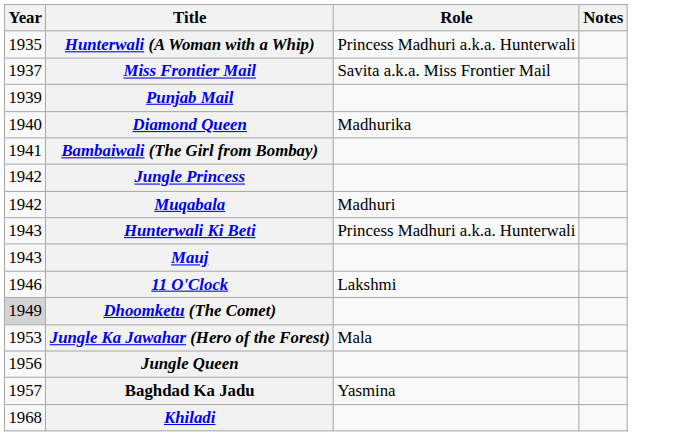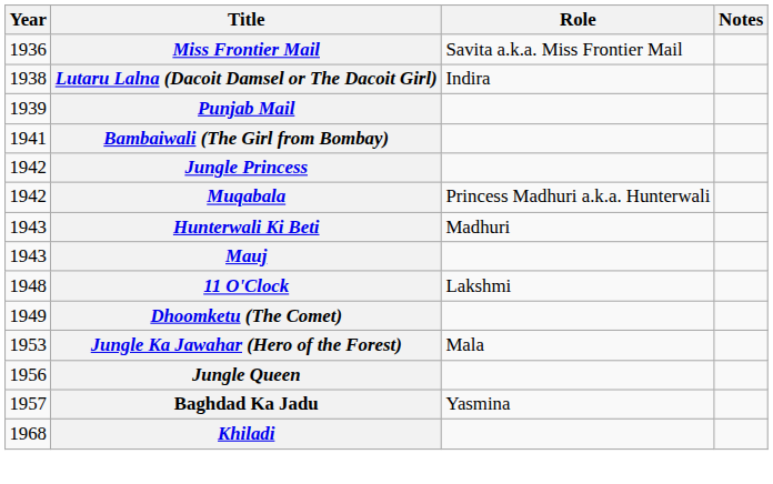- row: 1935 | Hunterwali (A Woman with a Whip) | Princess Madhuri a.k.a. Hunterwali
Miss Frontier Mail | Year: 1937 -> 1936
+ row: 1938 | Lutaru Lalna (Dacoit Damsel or The Dacoit Girl) | Indira
- row: 1940 | Diamond Queen | Madhurika
Muqabala | Role: Madhuri -> Princess Madhuri a.k.a. Hunterwali
Hunterwali Ki Beti | Role: Princess Madhuri a.k.a. Hunterwali -> Madhuri
11 O'Clock | Year: 1946 -> 1948
Dhoomketu (The Comet) | Year: lightgrey background -> no background
